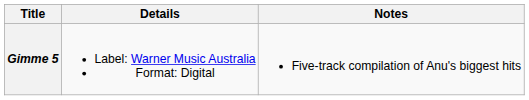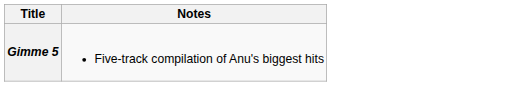- column: Details | Label: Warner Music Australia Format: Digital
